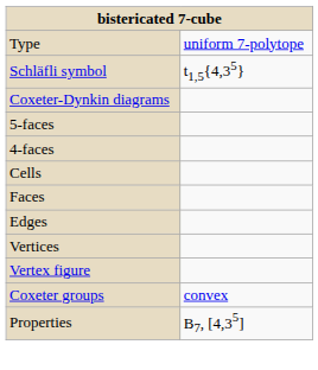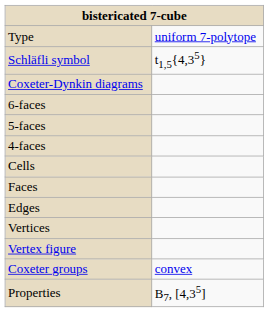+ row: 6-faces
